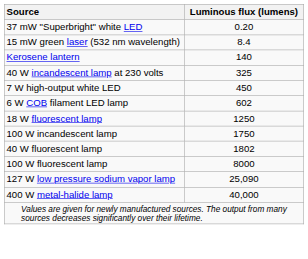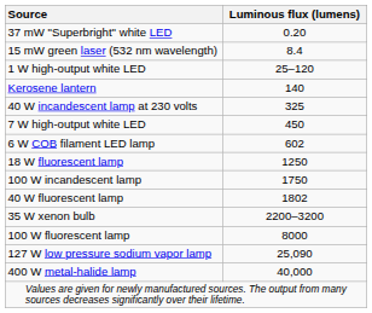+ row: 1 W high-output white LED | 25–120
+ row: 35 W xenon bulb | 2200–3200
